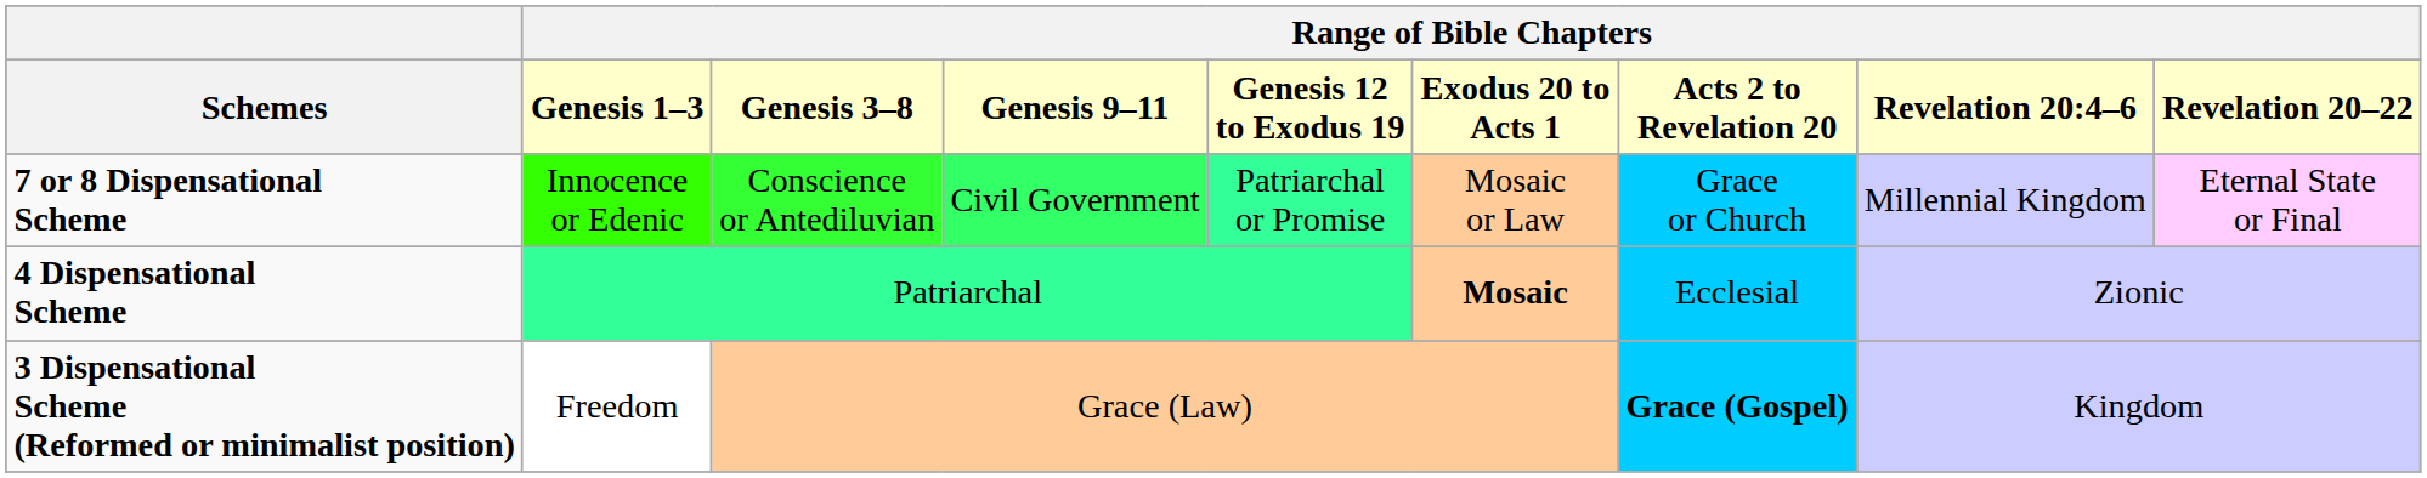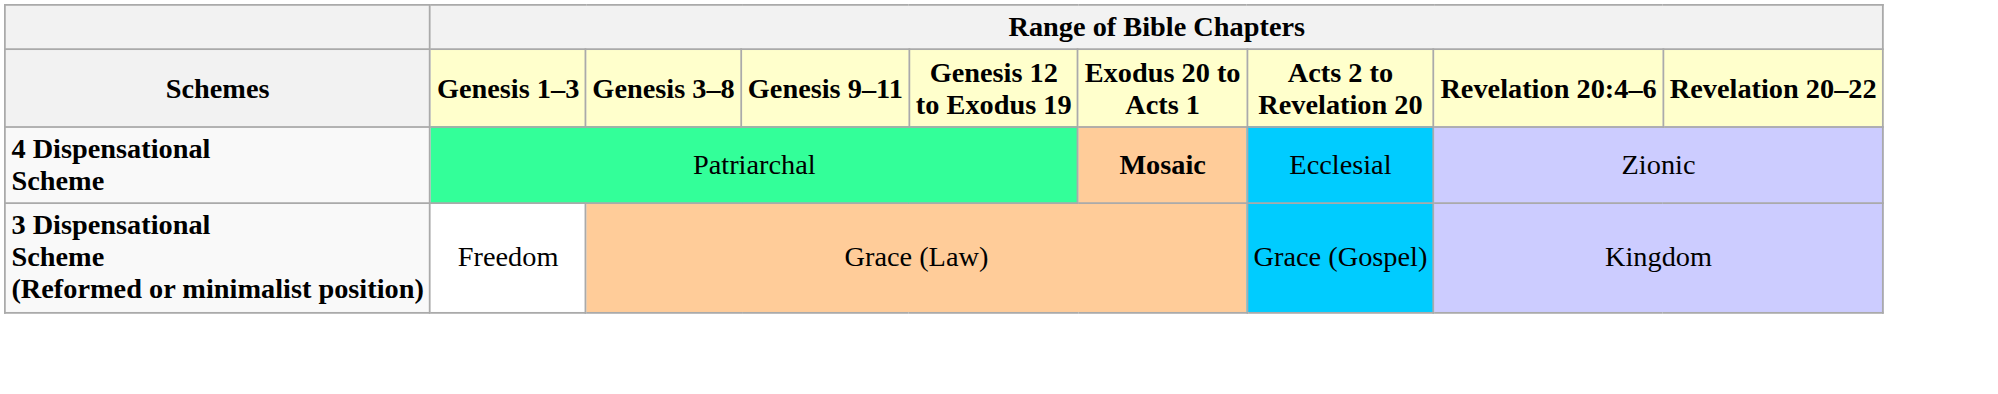- row: 7 or 8 Dispensational Scheme | Innocence or Edenic | Conscience or Antediluvian | Civil Government | Patriarchal or Promise | Mosaic or Law | Grace or Church | Millennial Kingdom | Eternal State or Final
3 Dispensational Scheme (Reformed or minimalist position) | column 7: bold -> normal
